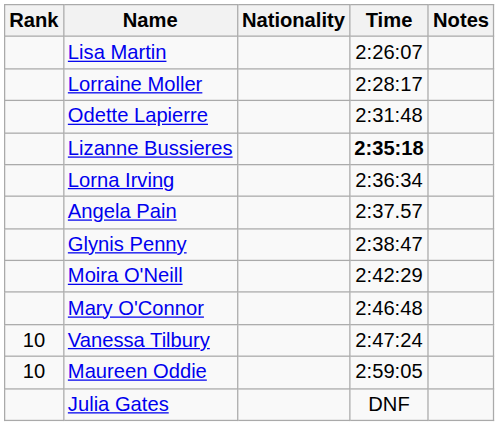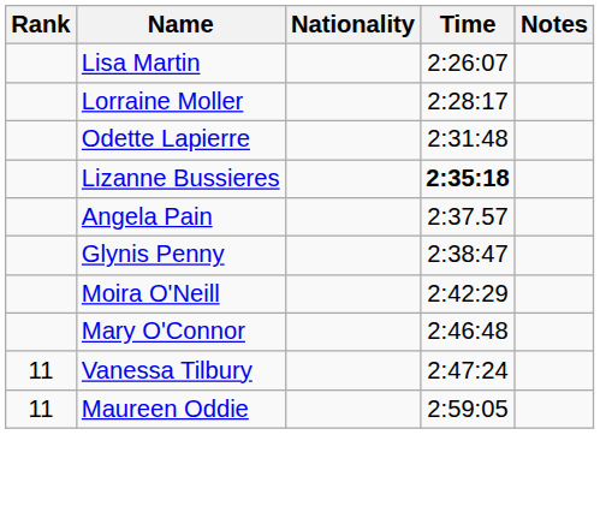- row: Lorna Irving | 2:36:34
Vanessa Tilbury | Rank: 10 -> 11
Maureen Oddie | Rank: 10 -> 11
- row: Julia Gates | DNF
